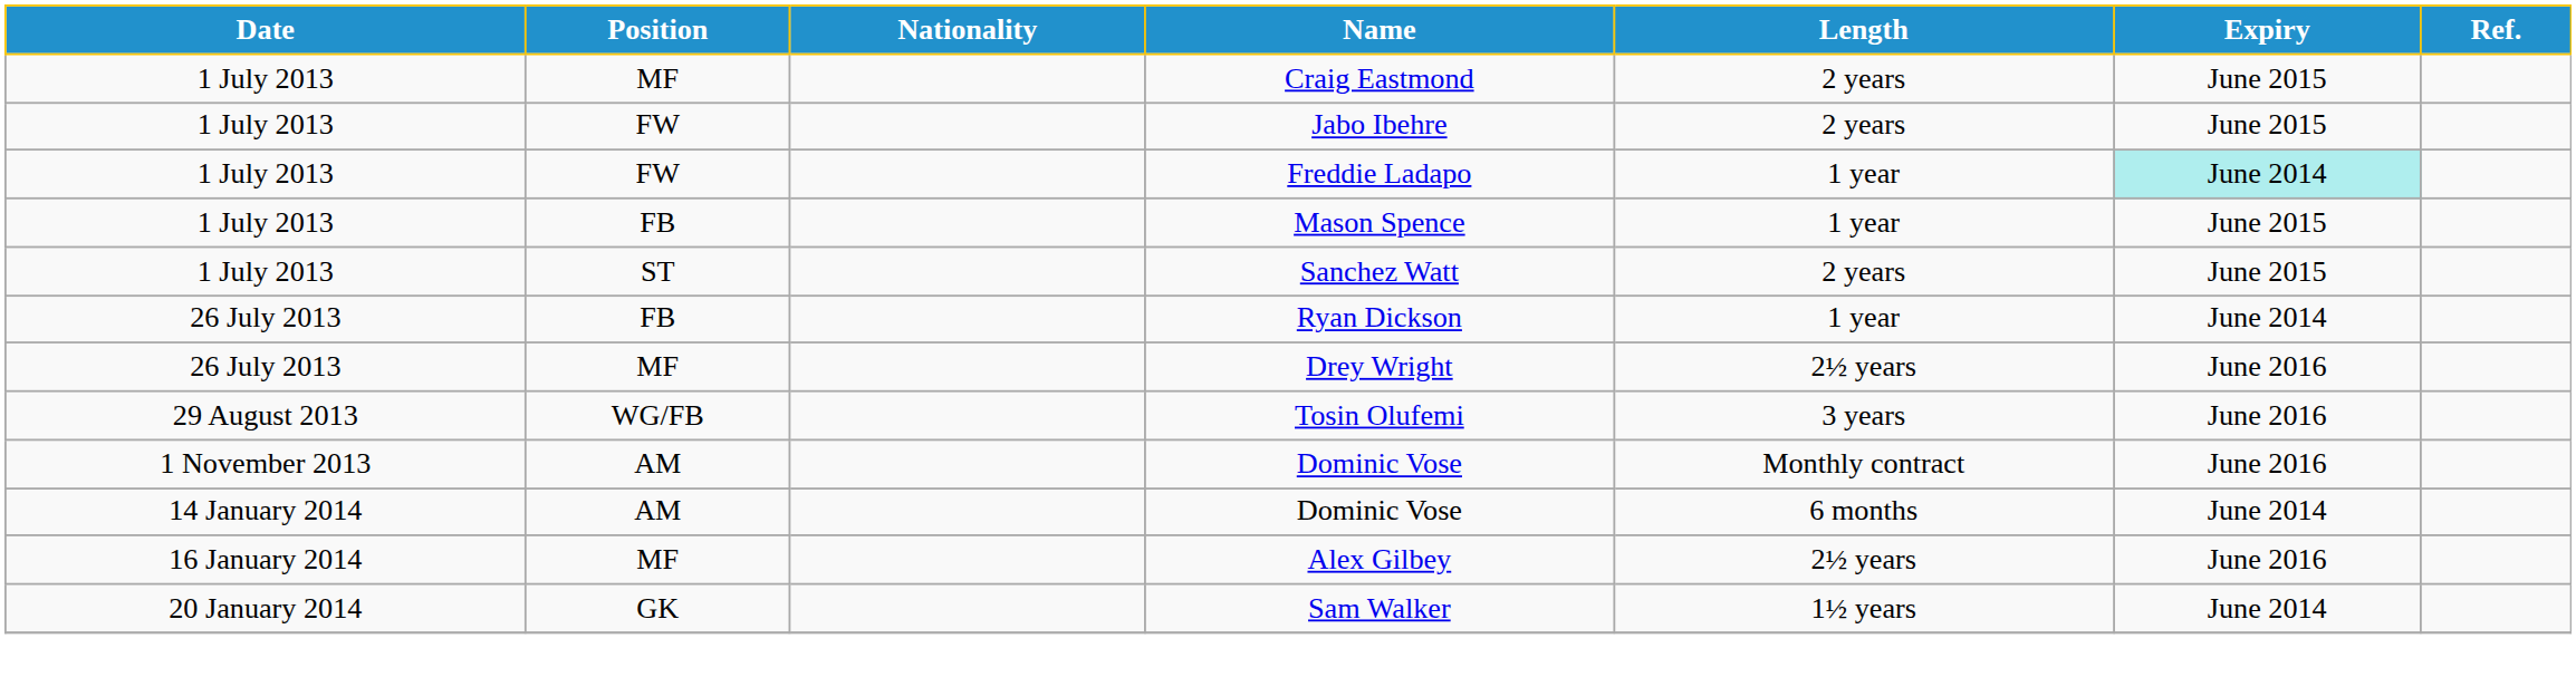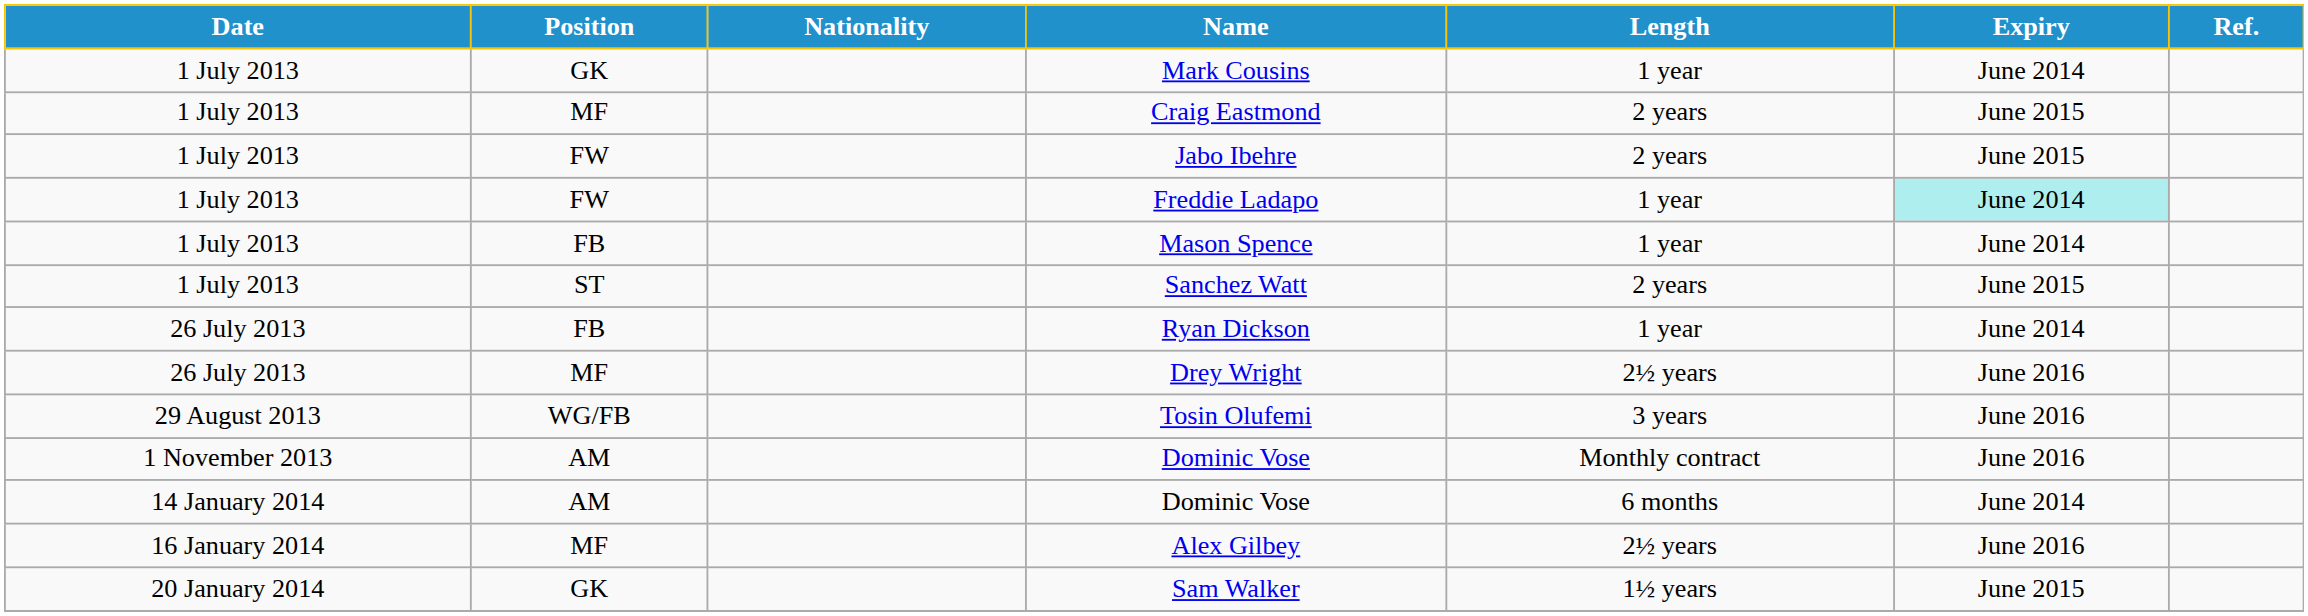+ row: 1 July 2013 | GK | Mark Cousins | 1 year | June 2014
Mason Spence | Expiry: June 2015 -> June 2014
Sam Walker | Expiry: June 2014 -> June 2015
